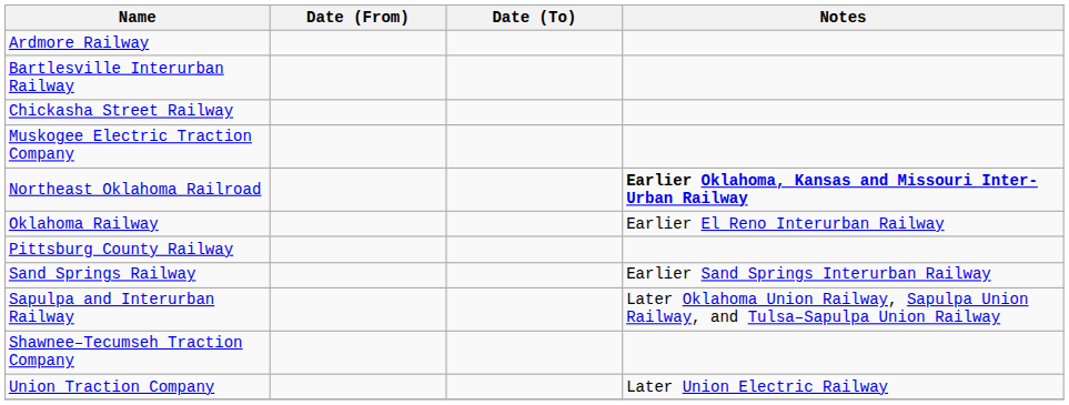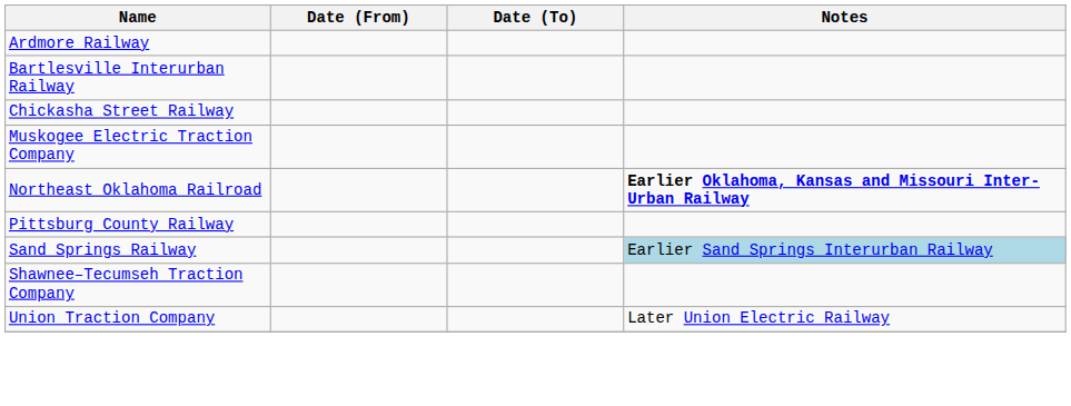- row: Oklahoma Railway | Earlier El Reno Interurban Railway
Sand Springs Railway | Notes: no background -> lightblue background
- row: Sapulpa and Interurban Railway | Later Oklahoma Union Railway, Sapulpa Union Railway, and Tulsa–Sapulpa Union Railway
